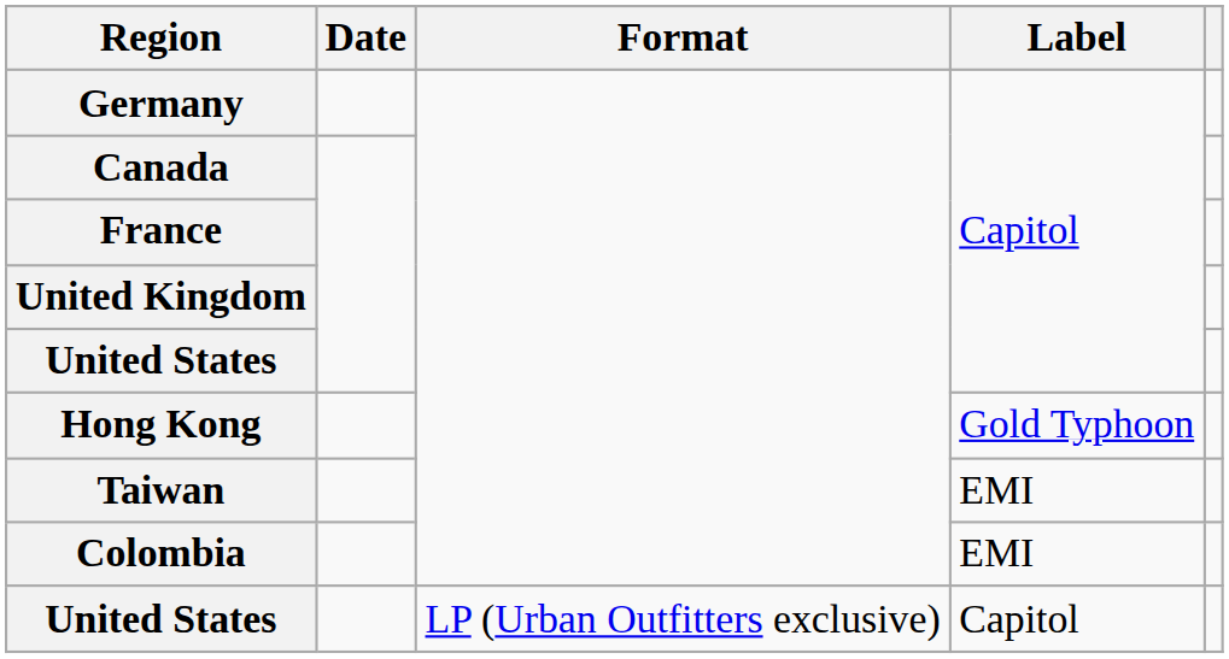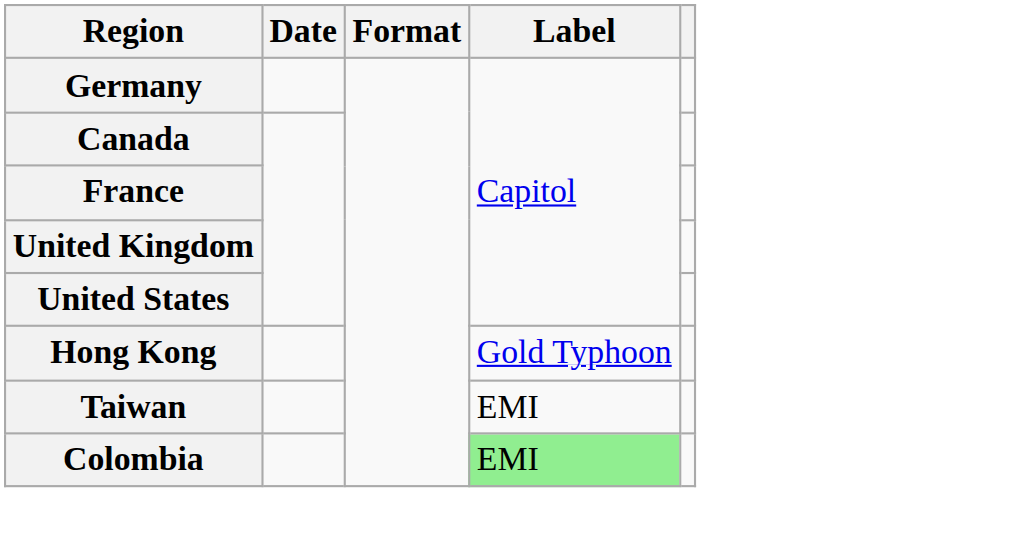Colombia | Label: no background -> lightgreen background
- row: United States | LP (Urban Outfitters exclusive) | Capitol
